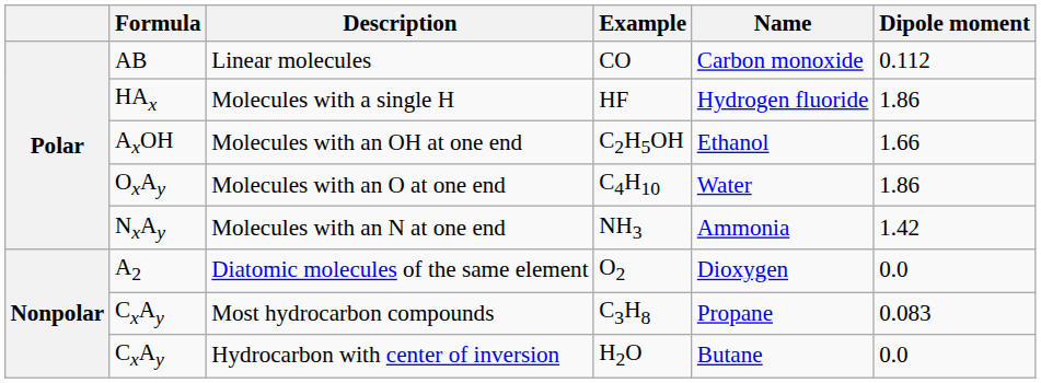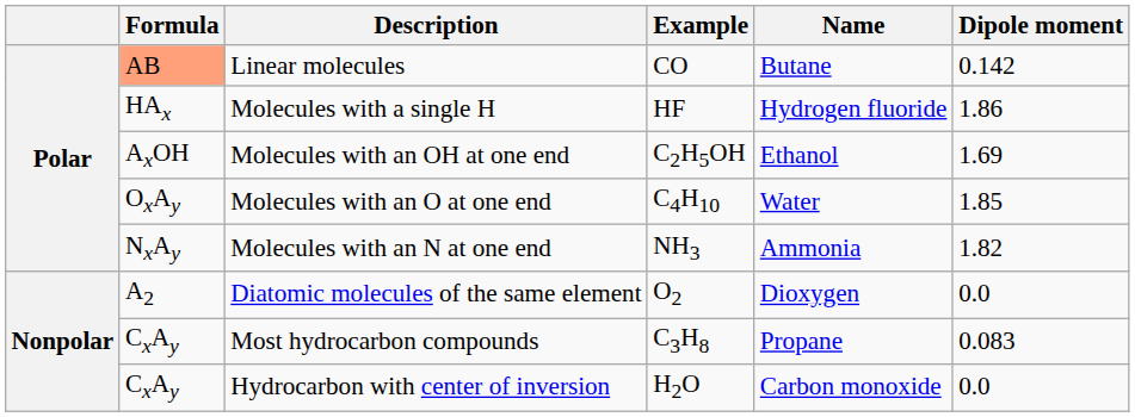Linear molecules | Formula: no background -> lightsalmon background
Linear molecules | Name: Carbon monoxide -> Butane
Linear molecules | Dipole moment: 0.112 -> 0.142
Molecules with an OH at one end | Dipole moment: 1.66 -> 1.69
Molecules with an O at one end | Dipole moment: 1.86 -> 1.85
Molecules with an N at one end | Dipole moment: 1.42 -> 1.82
Hydrocarbon with center of inversion | Name: Butane -> Carbon monoxide
